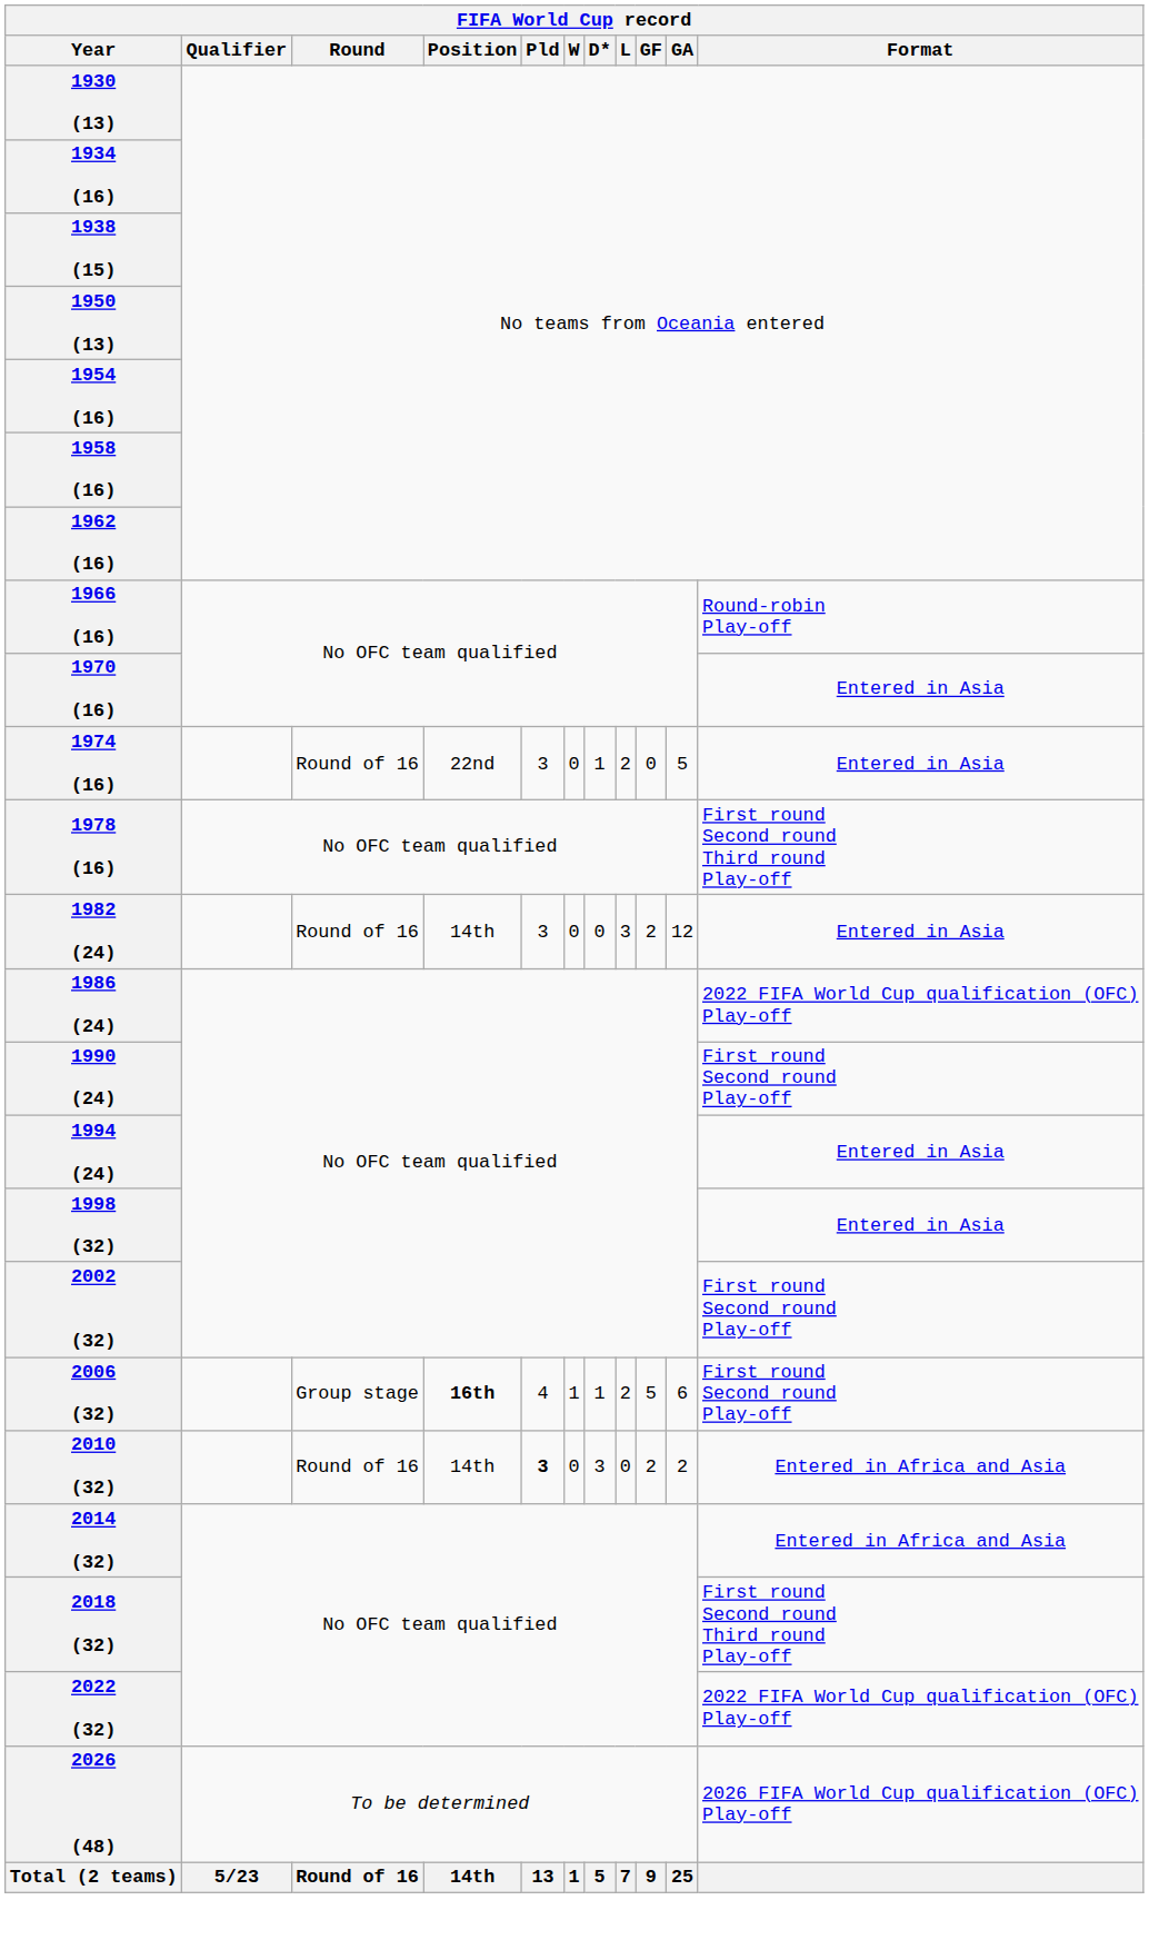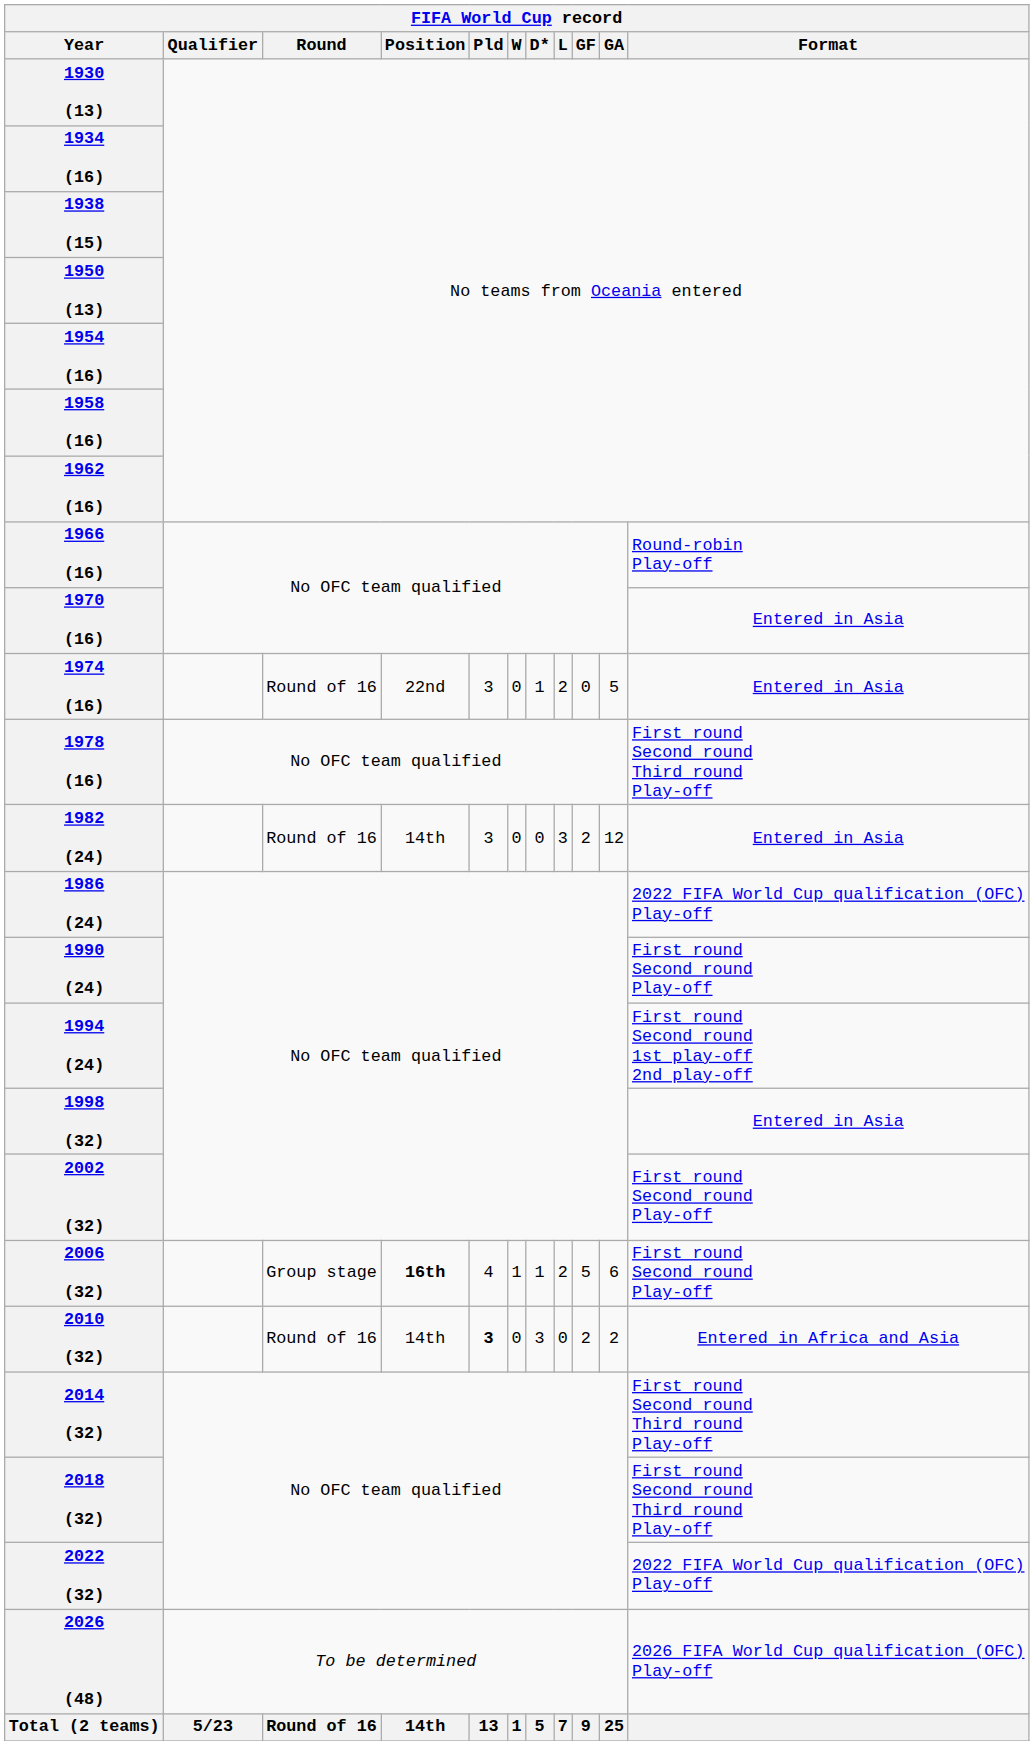1994 (24) | Format: Entered in Asia -> First round Second round 1st play-off 2nd play-off
2014 (32) | Format: Entered in Africa and Asia -> First round Second round Third round Play-off
